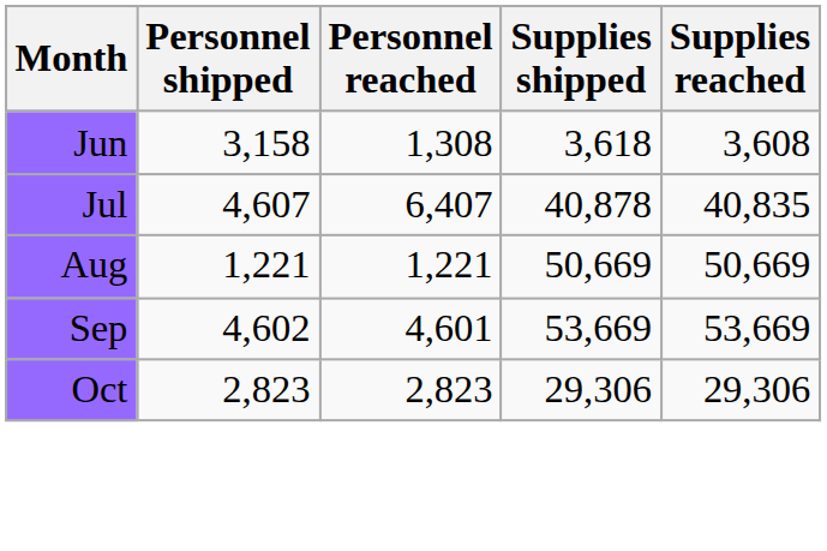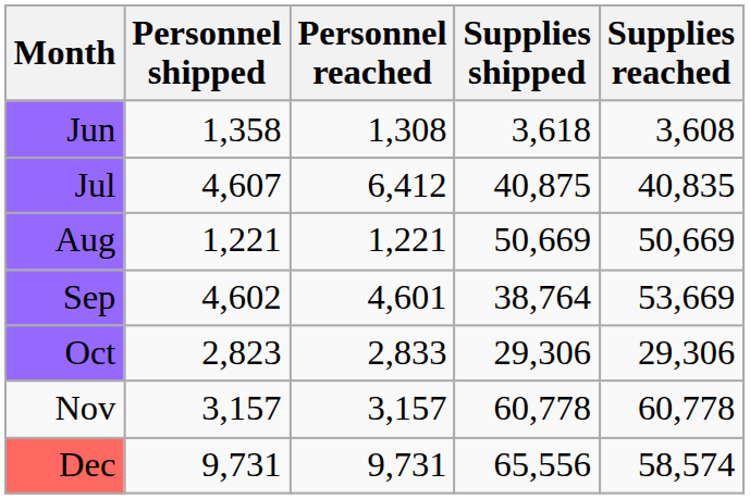Jun | Personnel shipped: 3,158 -> 1,358
Jul | Personnel reached: 6,407 -> 6,412
Jul | Supplies shipped: 40,878 -> 40,875
Sep | Supplies shipped: 53,669 -> 38,764
Oct | Personnel reached: 2,823 -> 2,833
+ row: Nov | 3,157 | 3,157 | 60,778 | 60,778
+ row: Dec | 9,731 | 9,731 | 65,556 | 58,574
